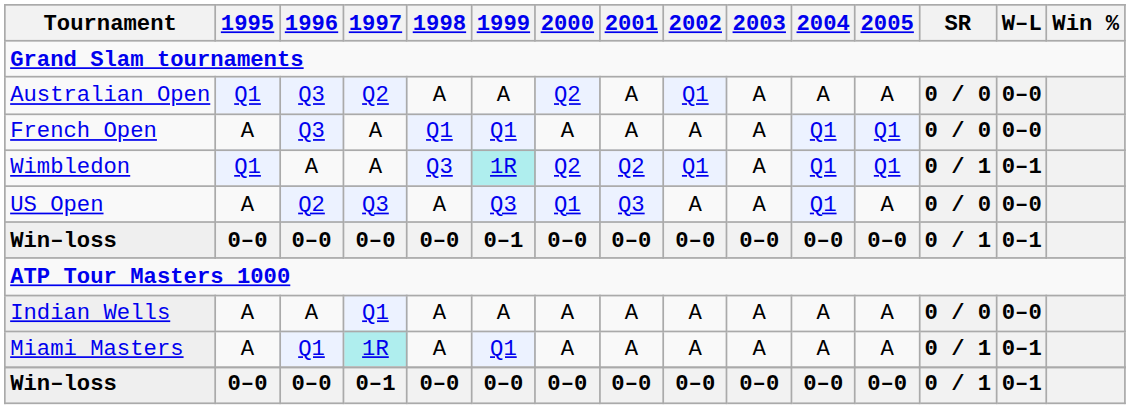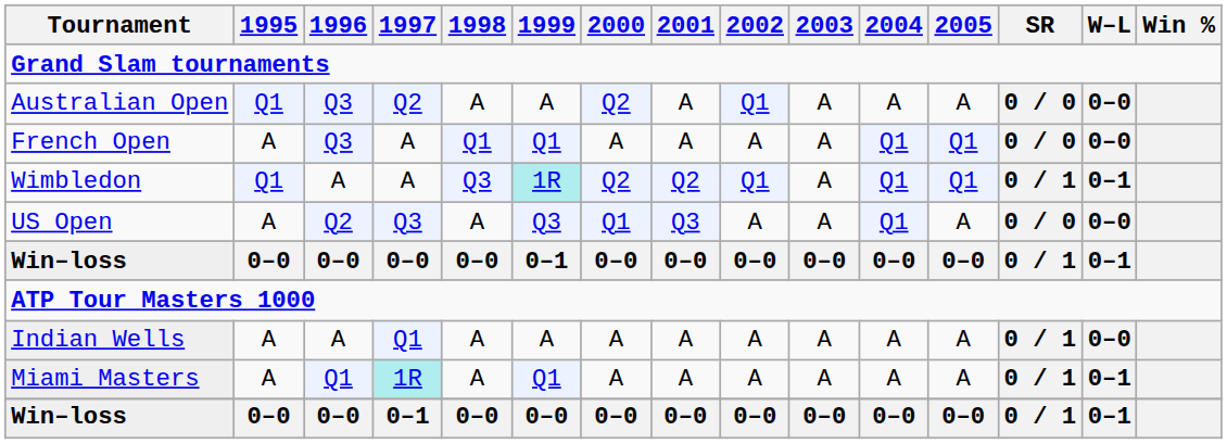Indian Wells | SR: 0 / 0 -> 0 / 1
